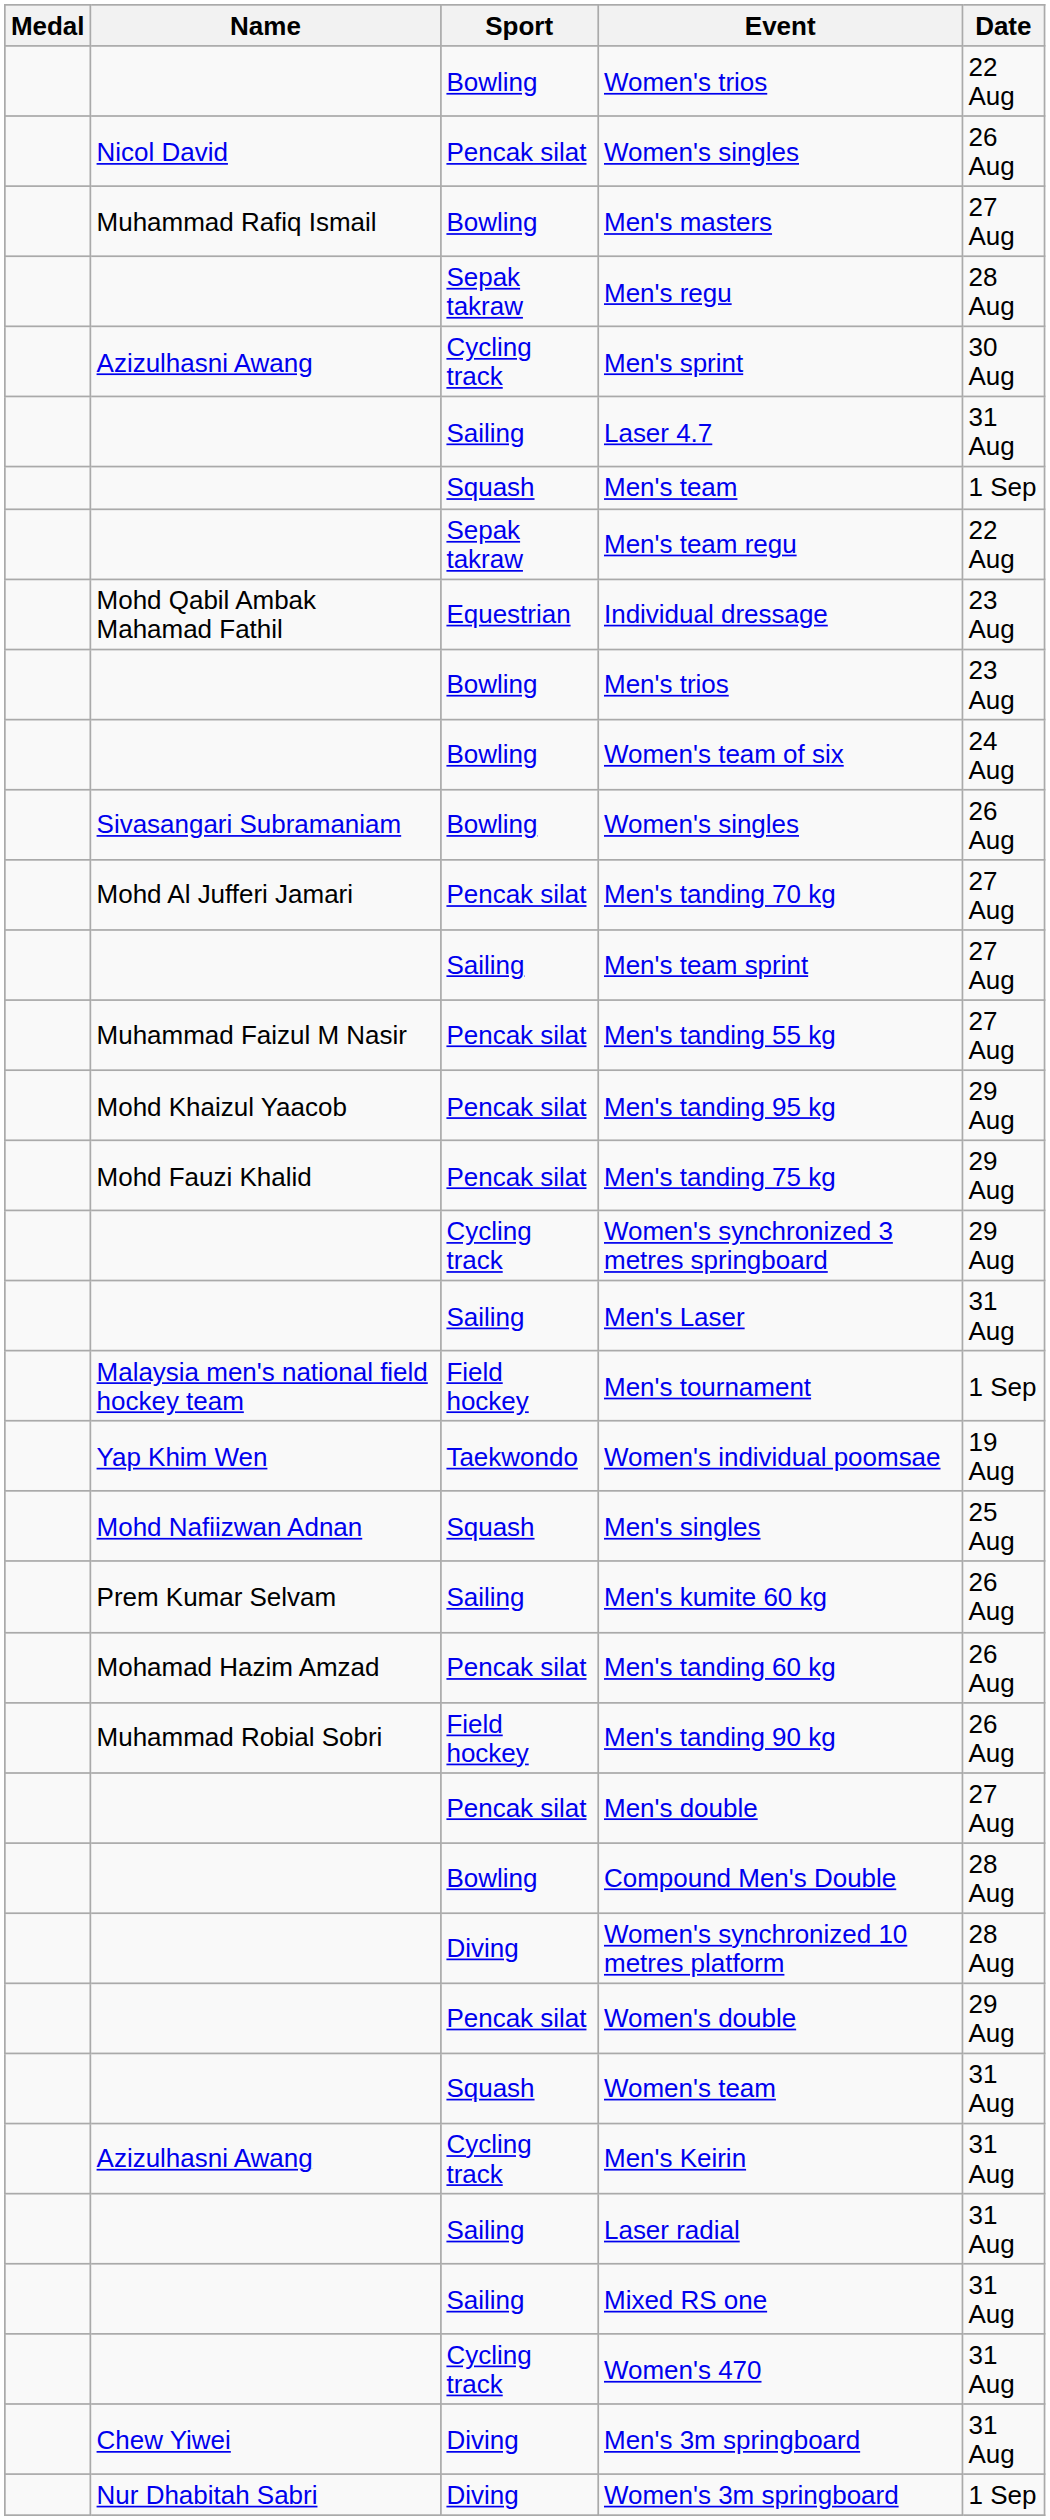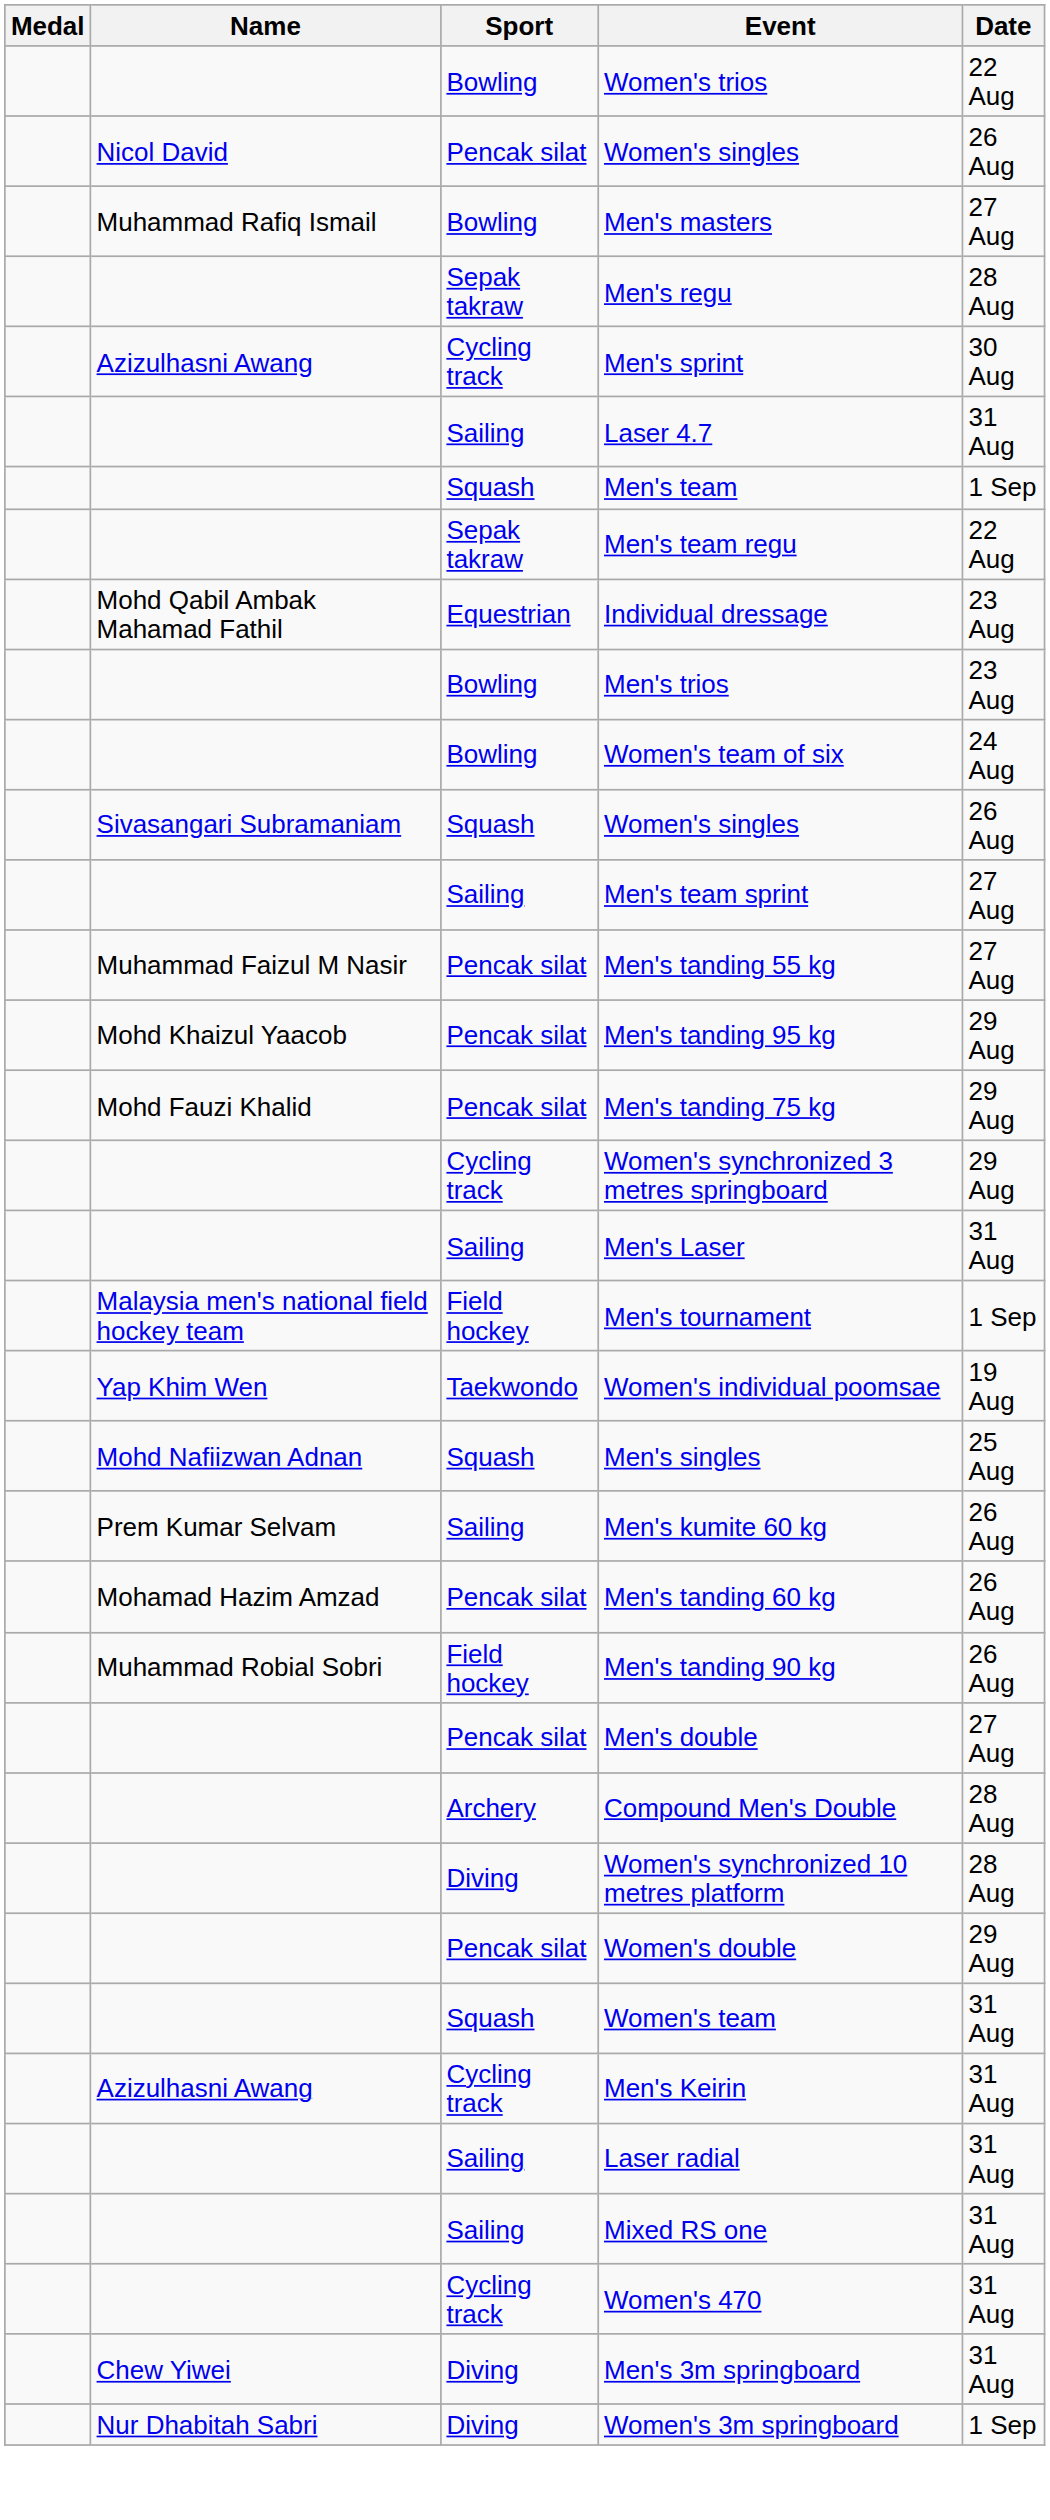Sivasangari Subramaniam / Women's singles | Sport: Bowling -> Squash
- row: Mohd Al Jufferi Jamari | Pencak silat | Men's tanding 70 kg | 27 Aug
Compound Men's Double | Sport: Bowling -> Archery
